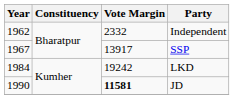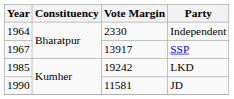Independent | Year: 1962 -> 1964
Independent | Vote Margin: 2332 -> 2330
LKD | Year: 1984 -> 1985
JD | Vote Margin: bold -> normal
